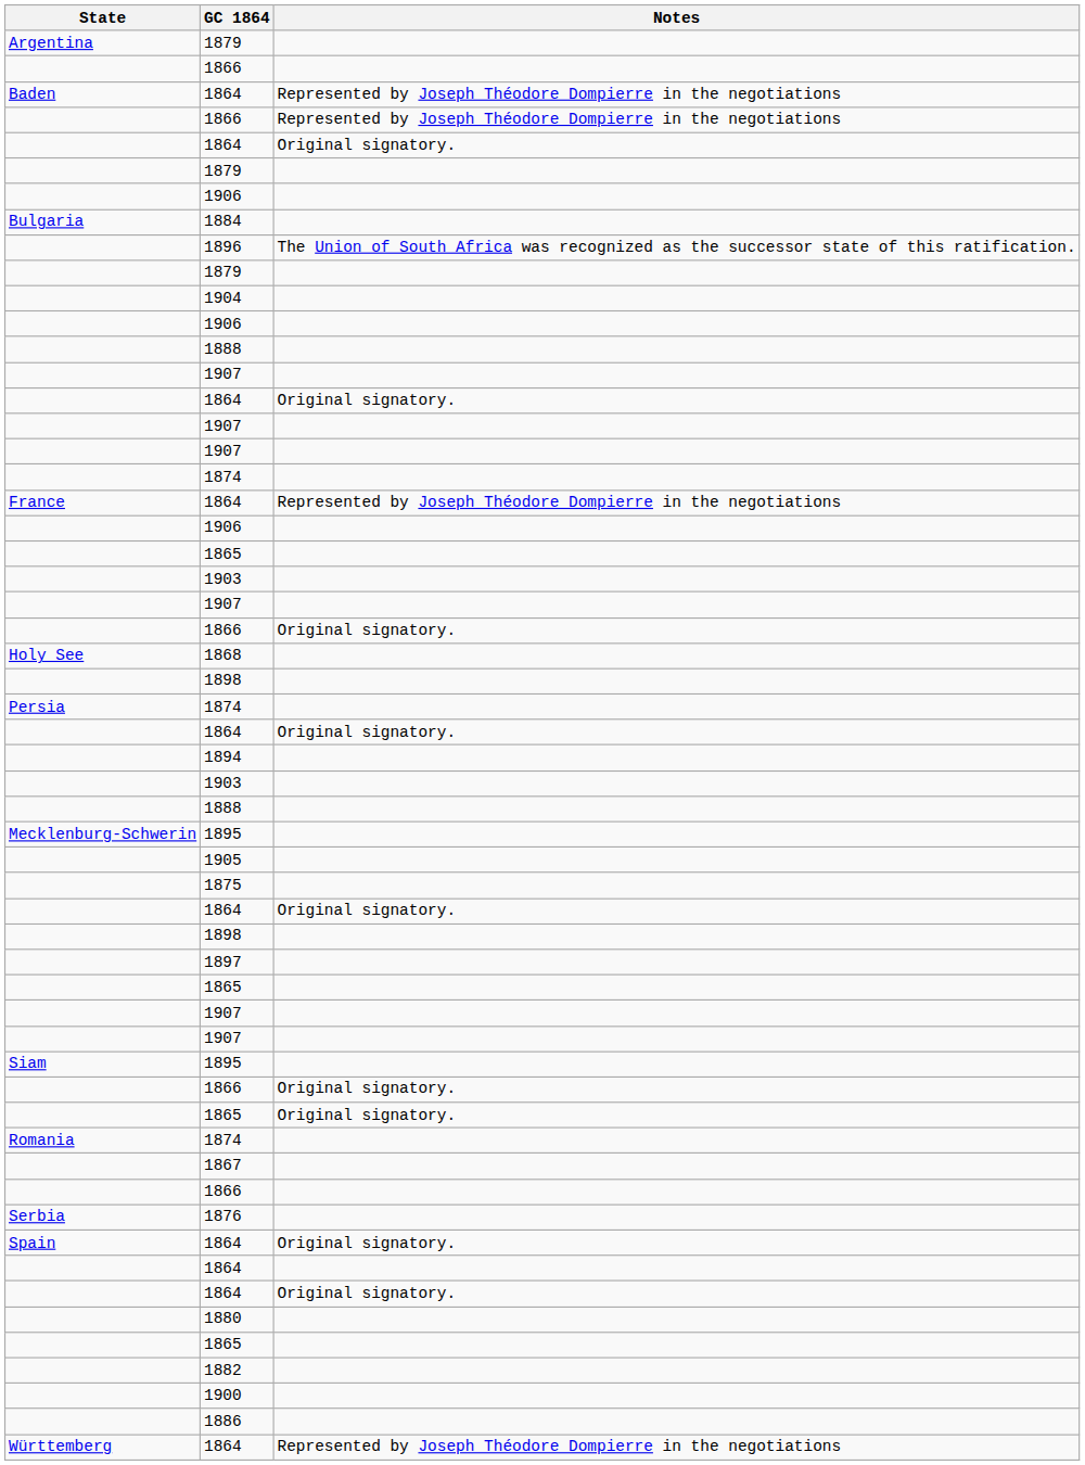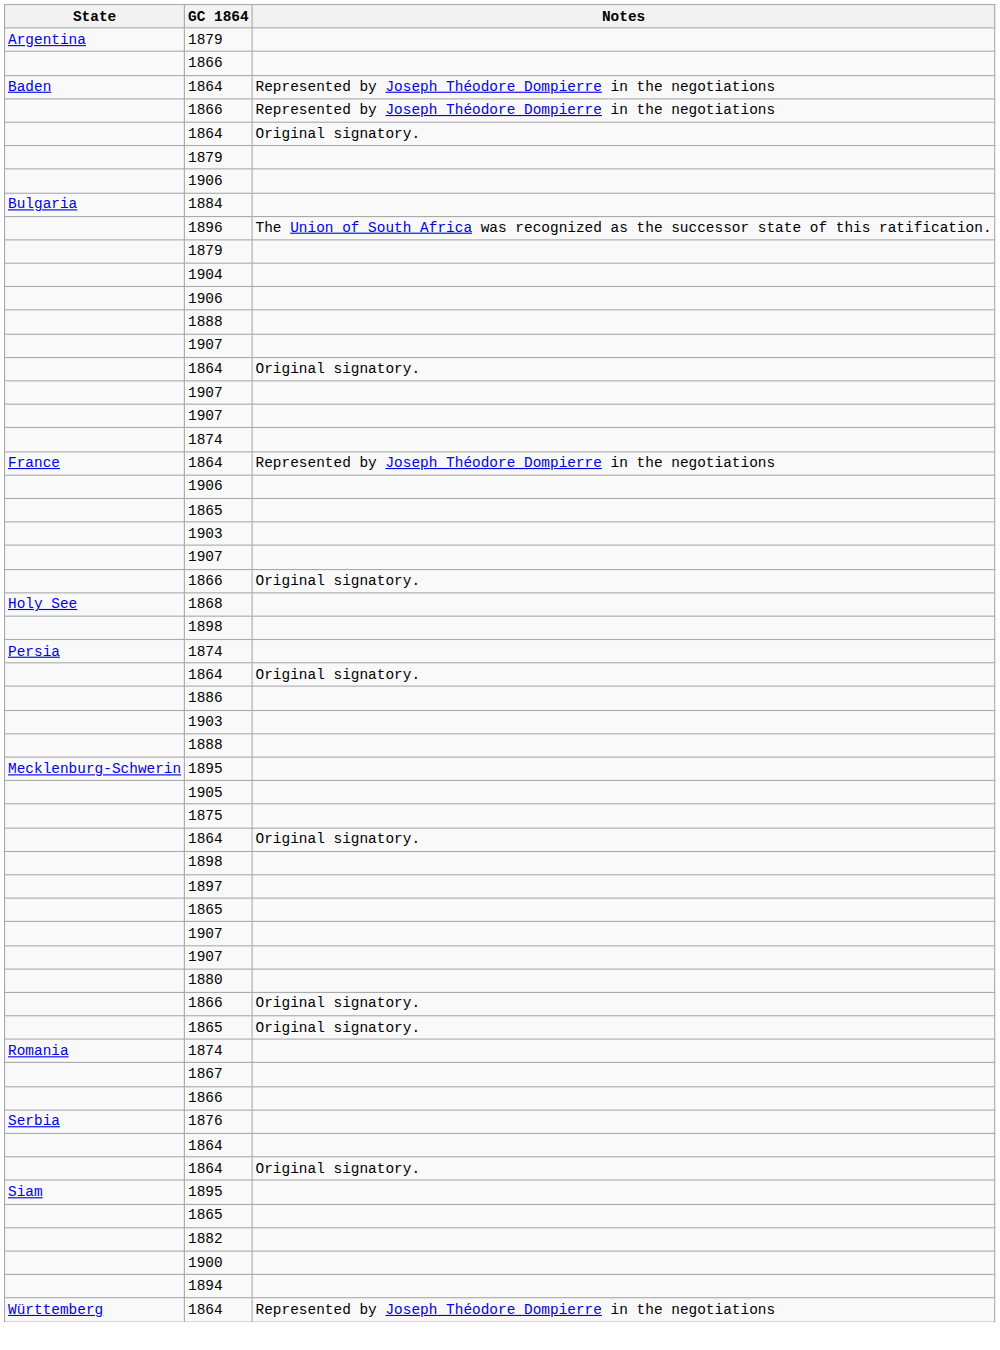rows swapped: 1886 <-> 1894
rows swapped: 1880 <-> Siam / 1895
- row: Spain | 1864 | Original signatory.
